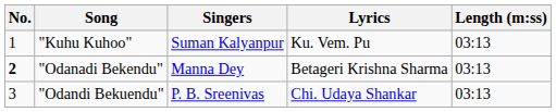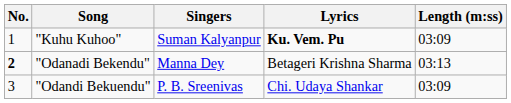"Kuhu Kuhoo" | Lyrics: normal -> bold
"Kuhu Kuhoo" | Length (m:ss): 03:13 -> 03:09
"Odandi Bekuendu" | Length (m:ss): 03:13 -> 03:09
